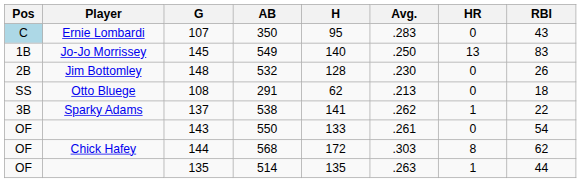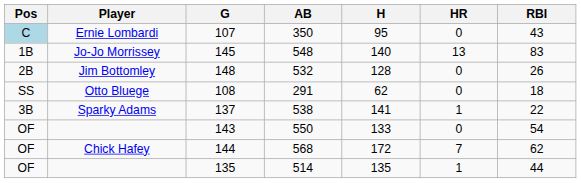- column: Avg. | .283 | .250 | .230 | .213 | .262 | .261 | .303 | .263
145 | AB: 549 -> 548
144 | HR: 8 -> 7
